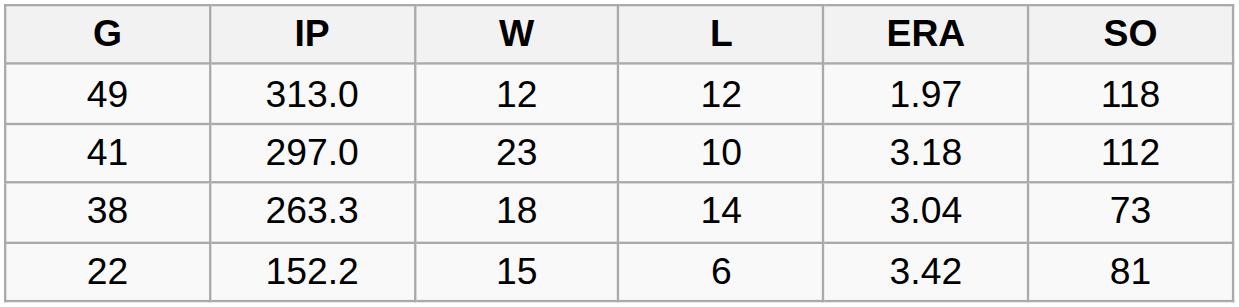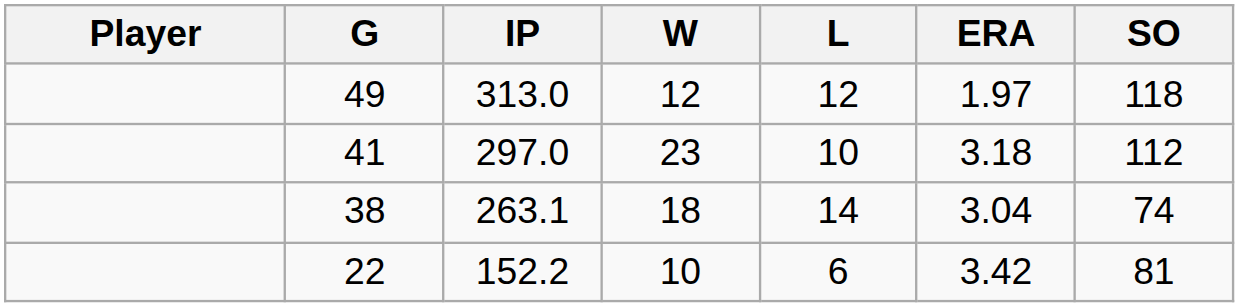+ column: Player
38 | IP: 263.3 -> 263.1
38 | SO: 73 -> 74
22 | W: 15 -> 10
